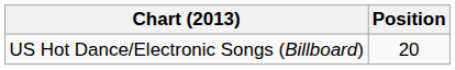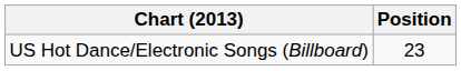US Hot Dance/Electronic Songs (Billboard) | Position: 20 -> 23
